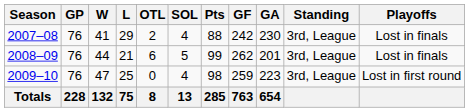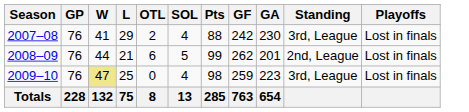2008–09 | Standing: 3rd, League -> 2nd, League
2009–10 | W: no background -> khaki background
2009–10 | Playoffs: Lost in first round -> Lost in finals
